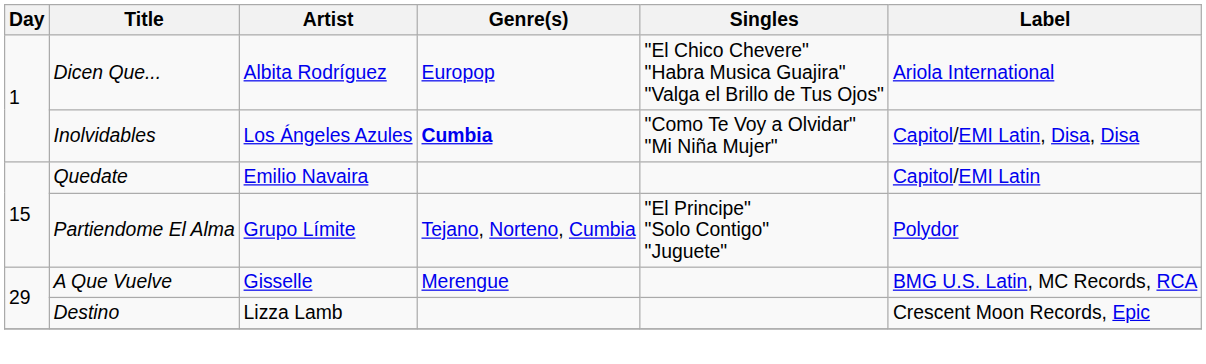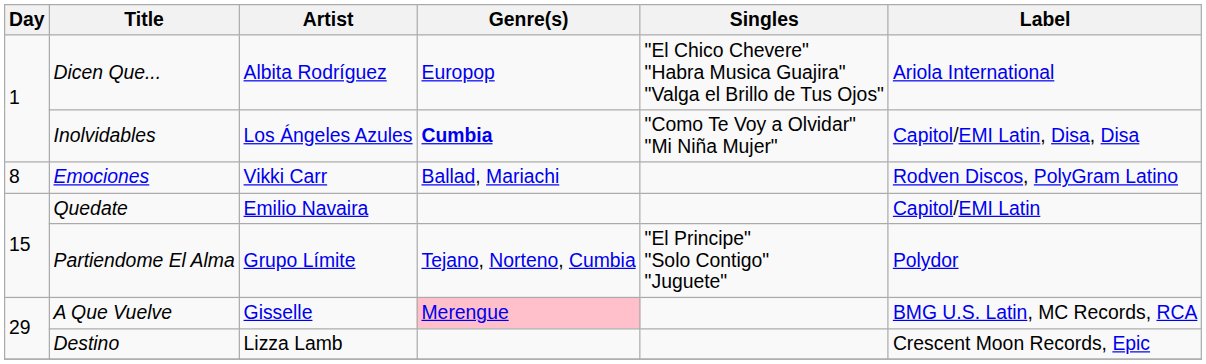+ row: 8 | Emociones | Vikki Carr | Ballad, Mariachi | Rodven Discos, PolyGram Latino
A Que Vuelve | Genre(s): no background -> pink background
